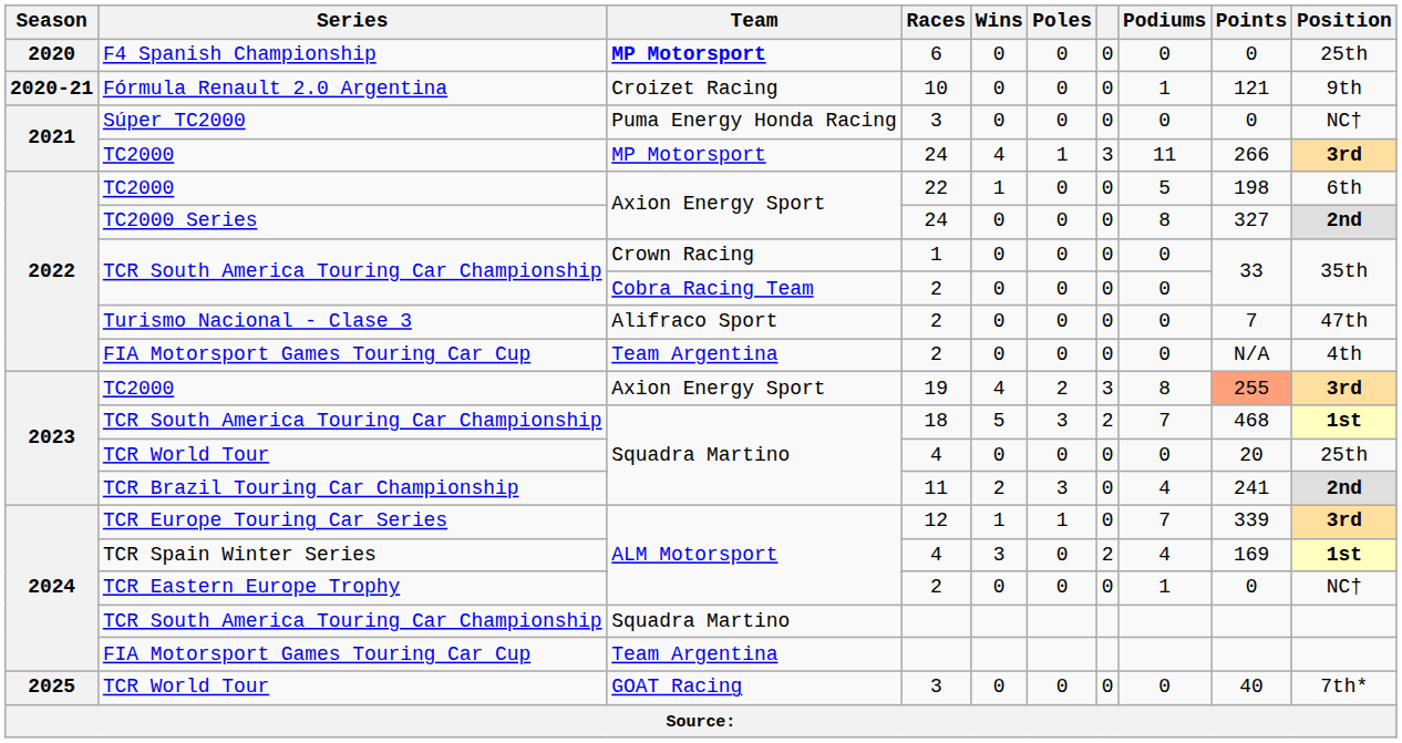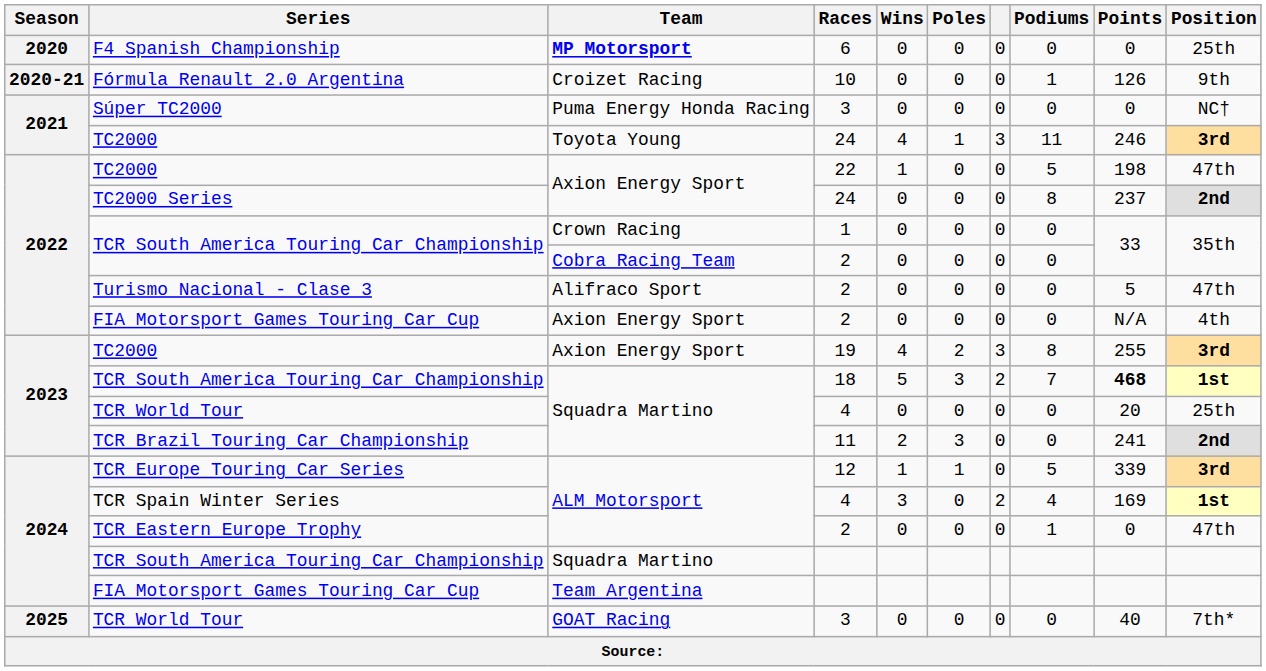Fórmula Renault 2.0 Argentina | Points: 121 -> 126
TC2000 / 24 | Team: MP Motorsport -> Toyota Young
TC2000 / 24 | Points: 266 -> 246
TC2000 / 22 | Position: 6th -> 47th
TC2000 Series | Points: 327 -> 237
Turismo Nacional - Clase 3 | Points: 7 -> 5
FIA Motorsport Games Touring Car Cup / 2 | Team: Team Argentina -> Axion Energy Sport
TC2000 / 19 | Points: lightsalmon background -> no background
TCR South America Touring Car Championship / 18 | Points: normal -> bold
TCR Brazil Touring Car Championship | Podiums: 4 -> 0
TCR Europe Touring Car Series | Podiums: 7 -> 5
TCR Eastern Europe Trophy | Position: NC† -> 47th
